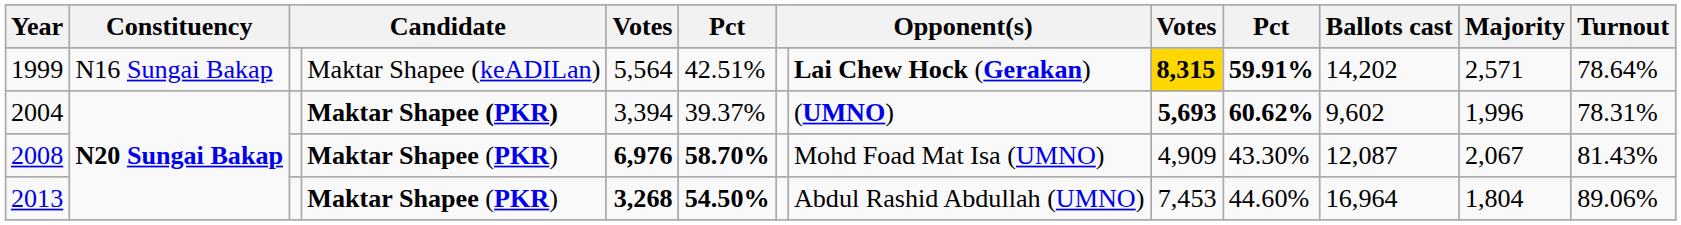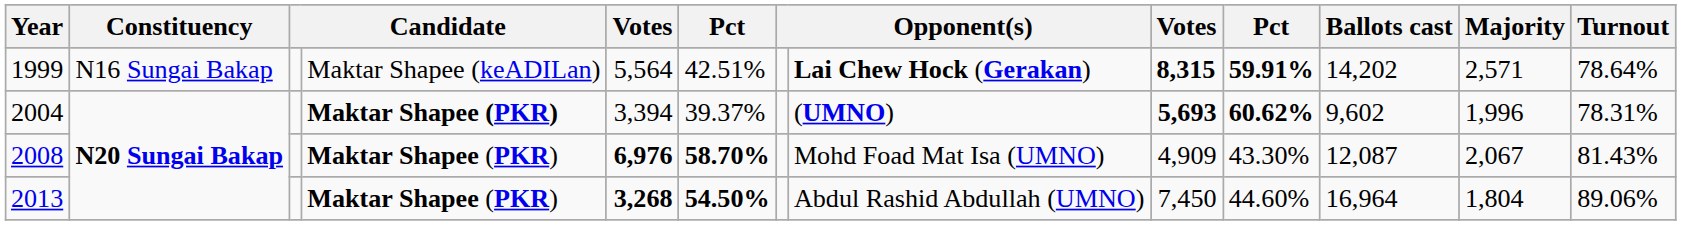1999 | column 9: gold background -> no background
2013 | column 9: 7,453 -> 7,450
